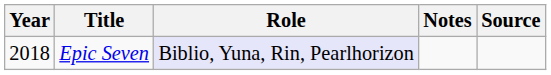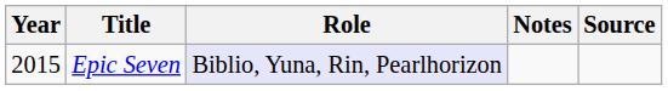Epic Seven | Year: 2018 -> 2015
